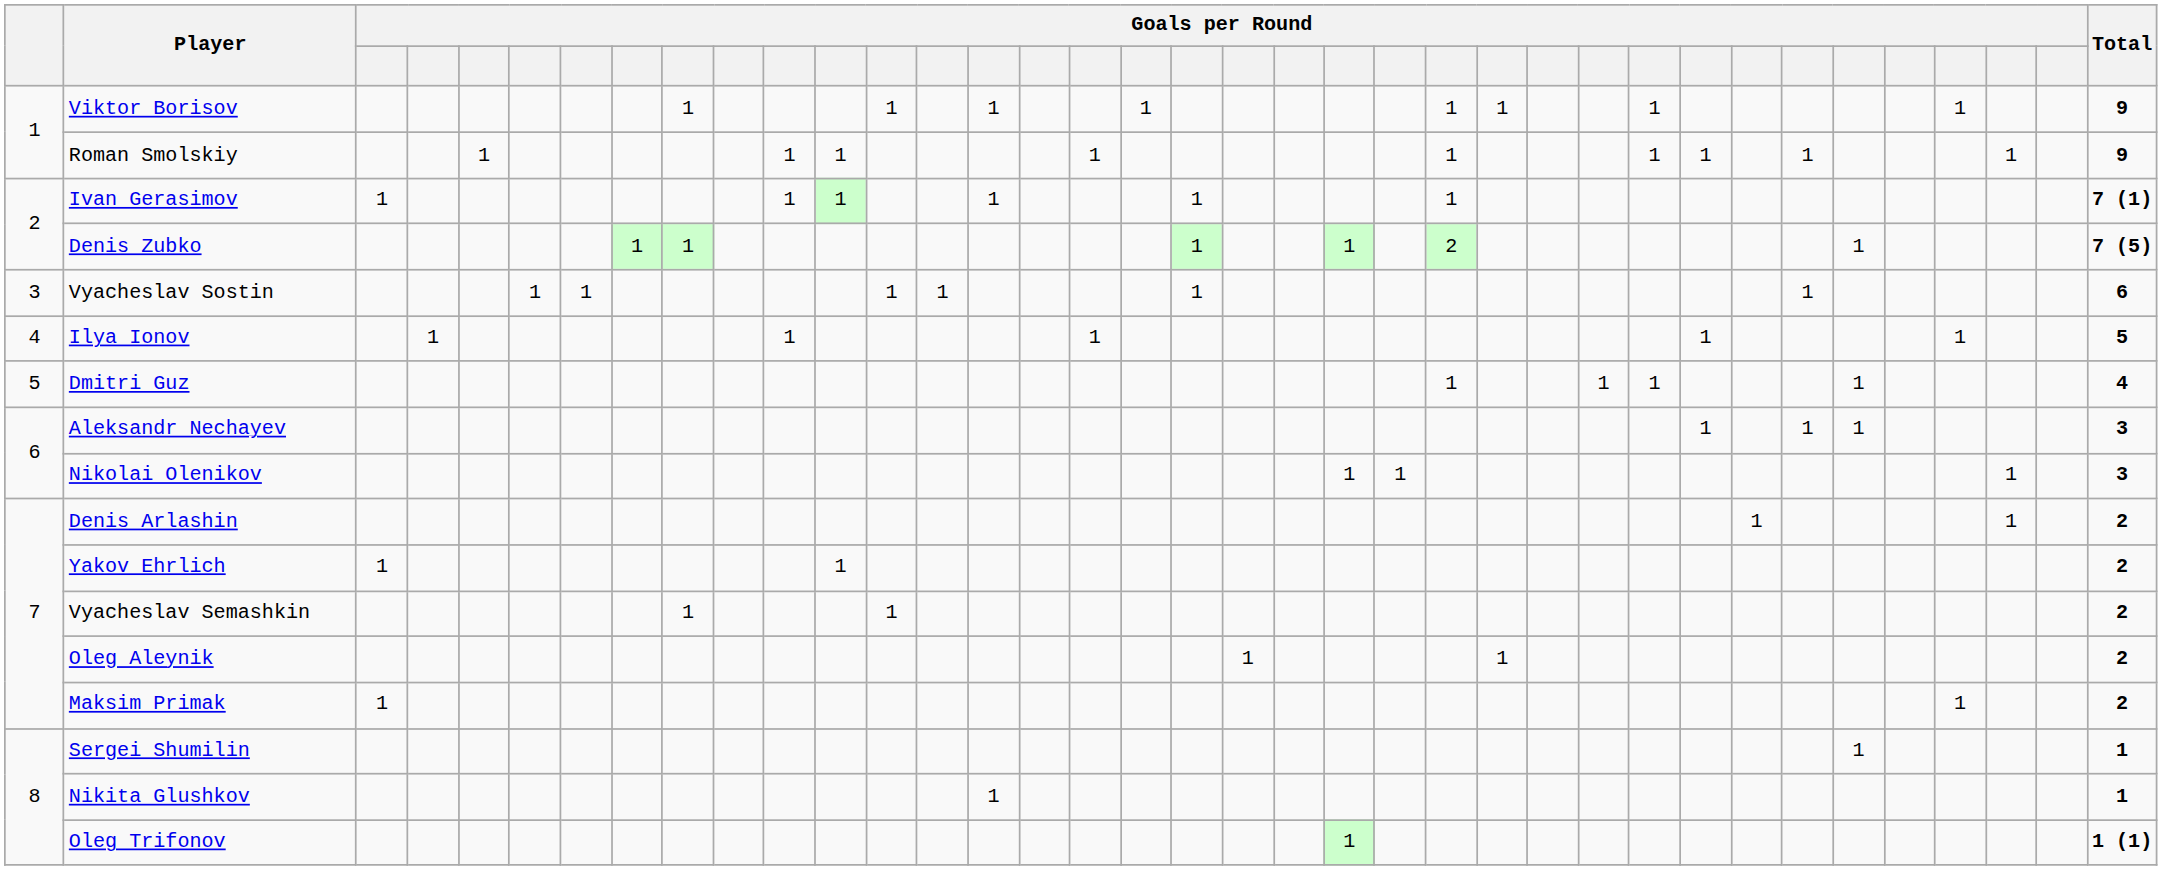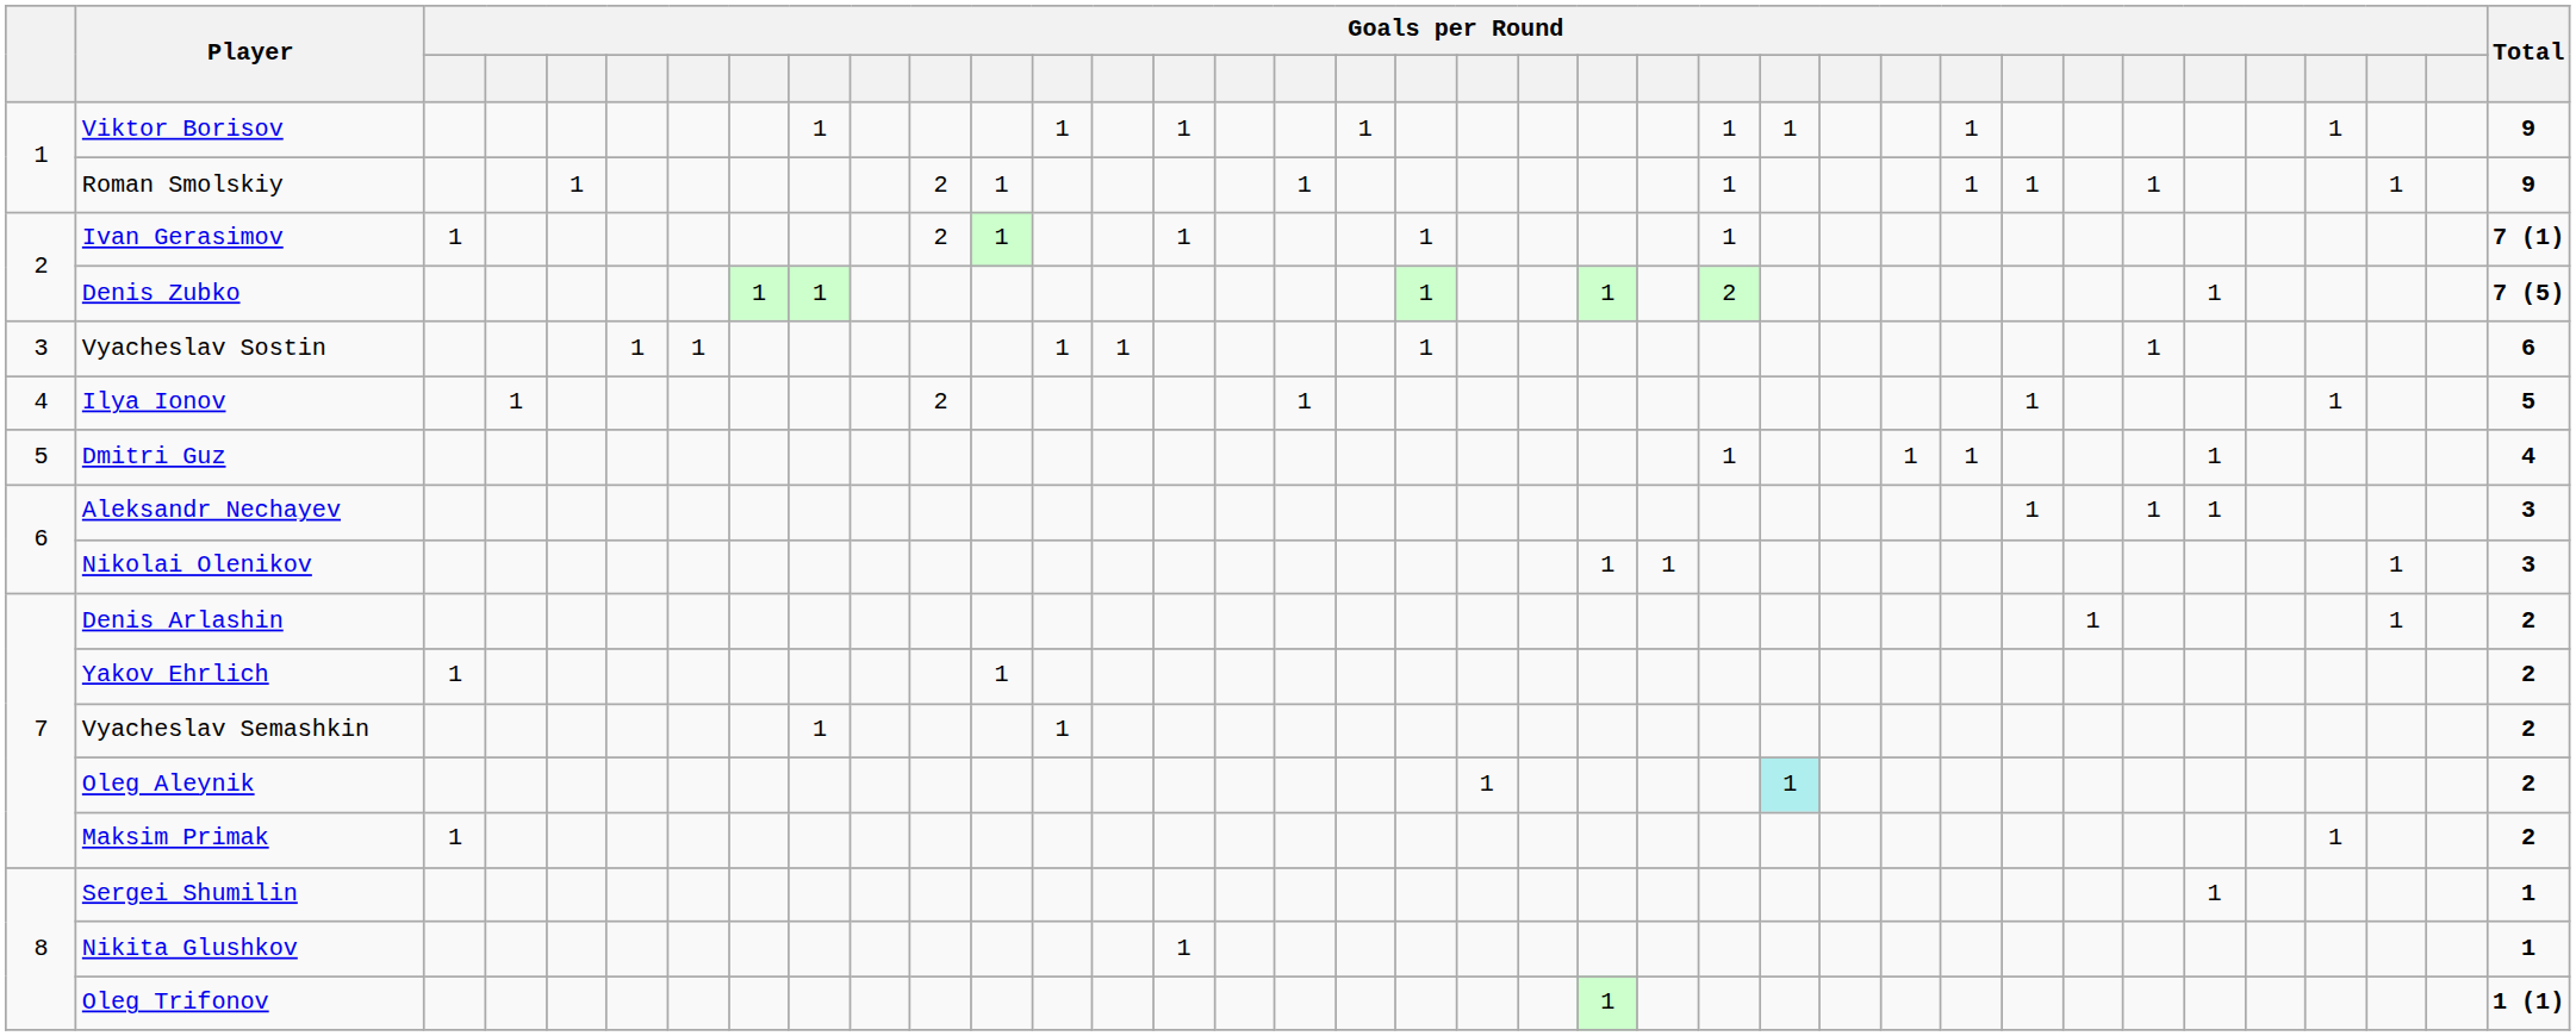Roman Smolskiy | column 11: 1 -> 2
Ivan Gerasimov | column 11: 1 -> 2
Ilya Ionov | column 11: 1 -> 2
Oleg Aleynik | column 25: no background -> paleturquoise background
